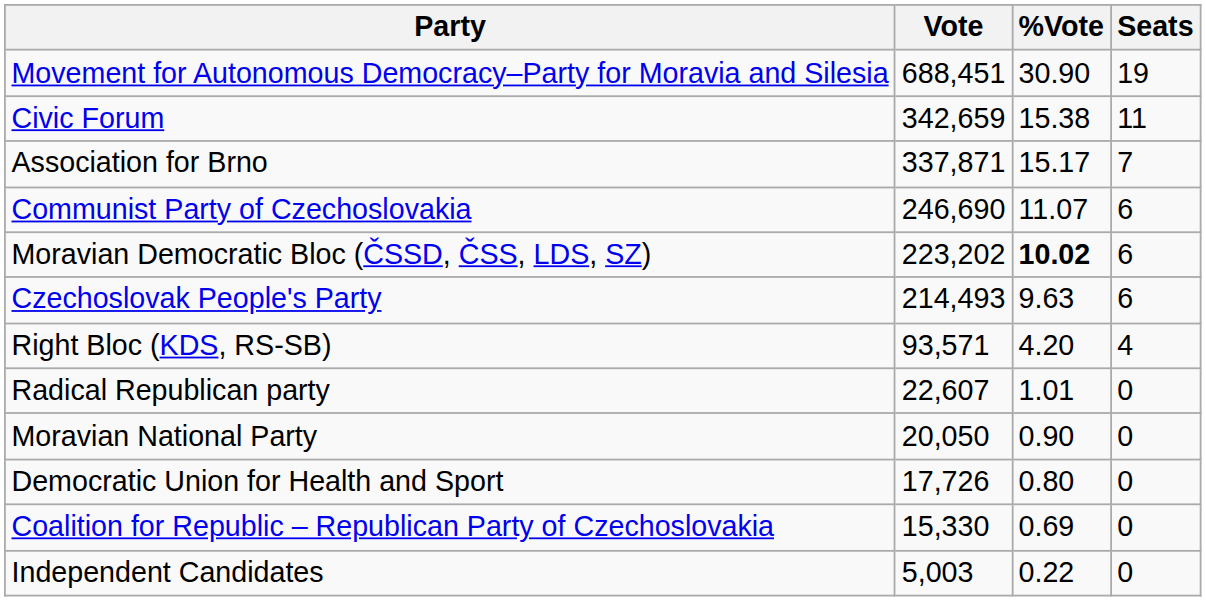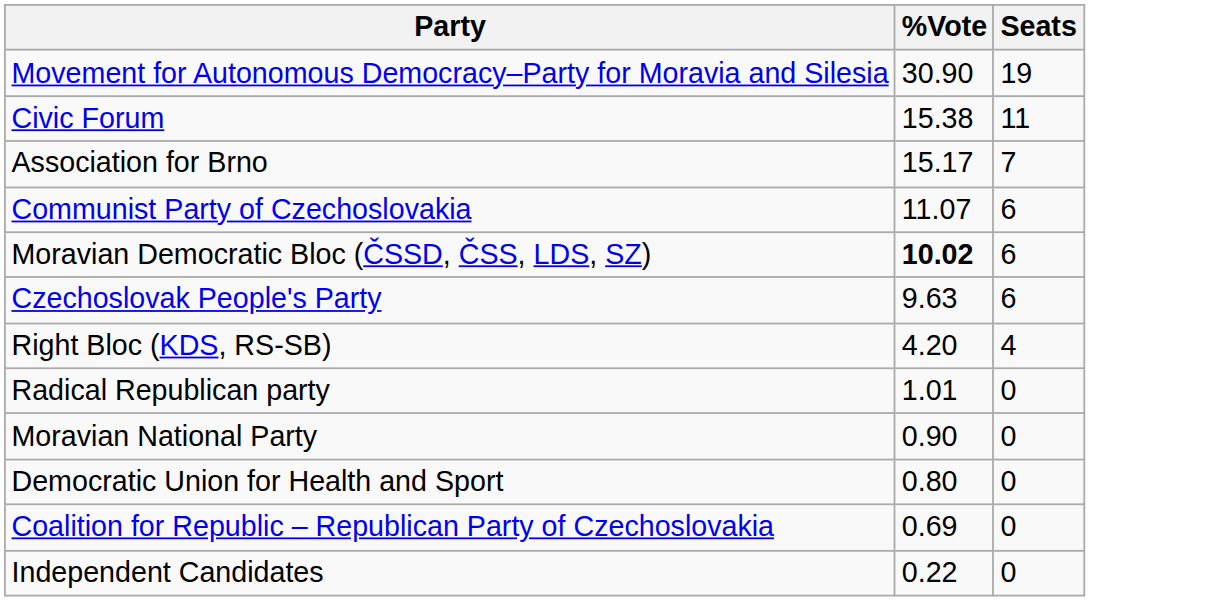- column: Vote | 688,451 | 342,659 | 337,871 | 246,690 | 223,202 | 214,493 | 93,571 | 22,607 | 20,050 | 17,726 | 15,330 | 5,003
